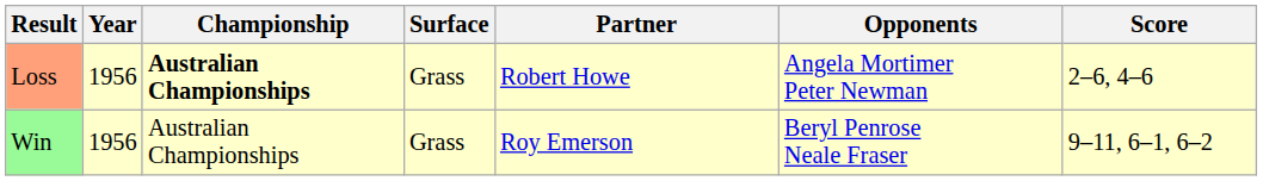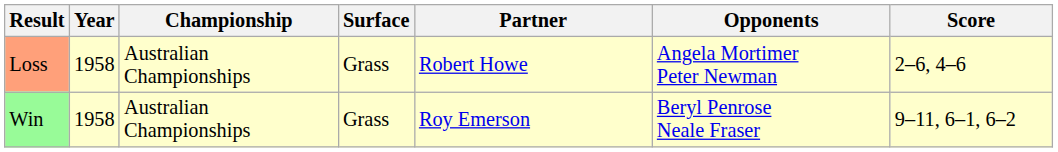Loss | Year: 1956 -> 1958
Loss | Championship: bold -> normal
Win | Year: 1956 -> 1958
